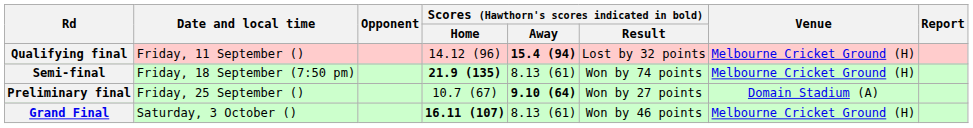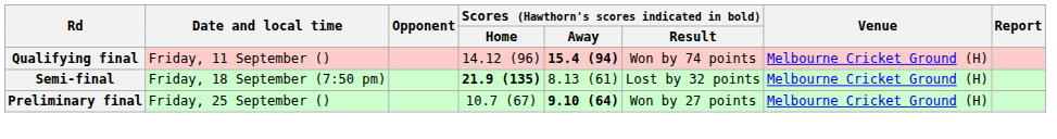Qualifying final | Scores (Hawthorn's scores indicated in bold) / Result: Lost by 32 points -> Won by 74 points
Semi-final | Scores (Hawthorn's scores indicated in bold) / Result: Won by 74 points -> Lost by 32 points
Preliminary final | Venue: Domain Stadium (A) -> Melbourne Cricket Ground (H)
- row: Grand Final | Saturday, 3 October () | 16.11 (107) | 8.13 (61) | Won by 46 points | Melbourne Cricket Ground (H)
